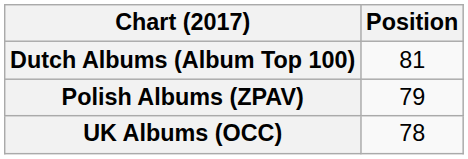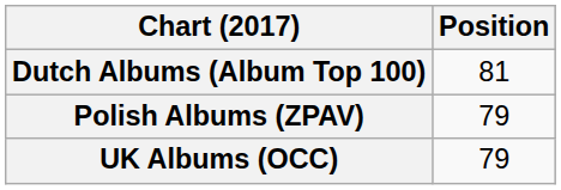UK Albums (OCC) | Position: 78 -> 79
